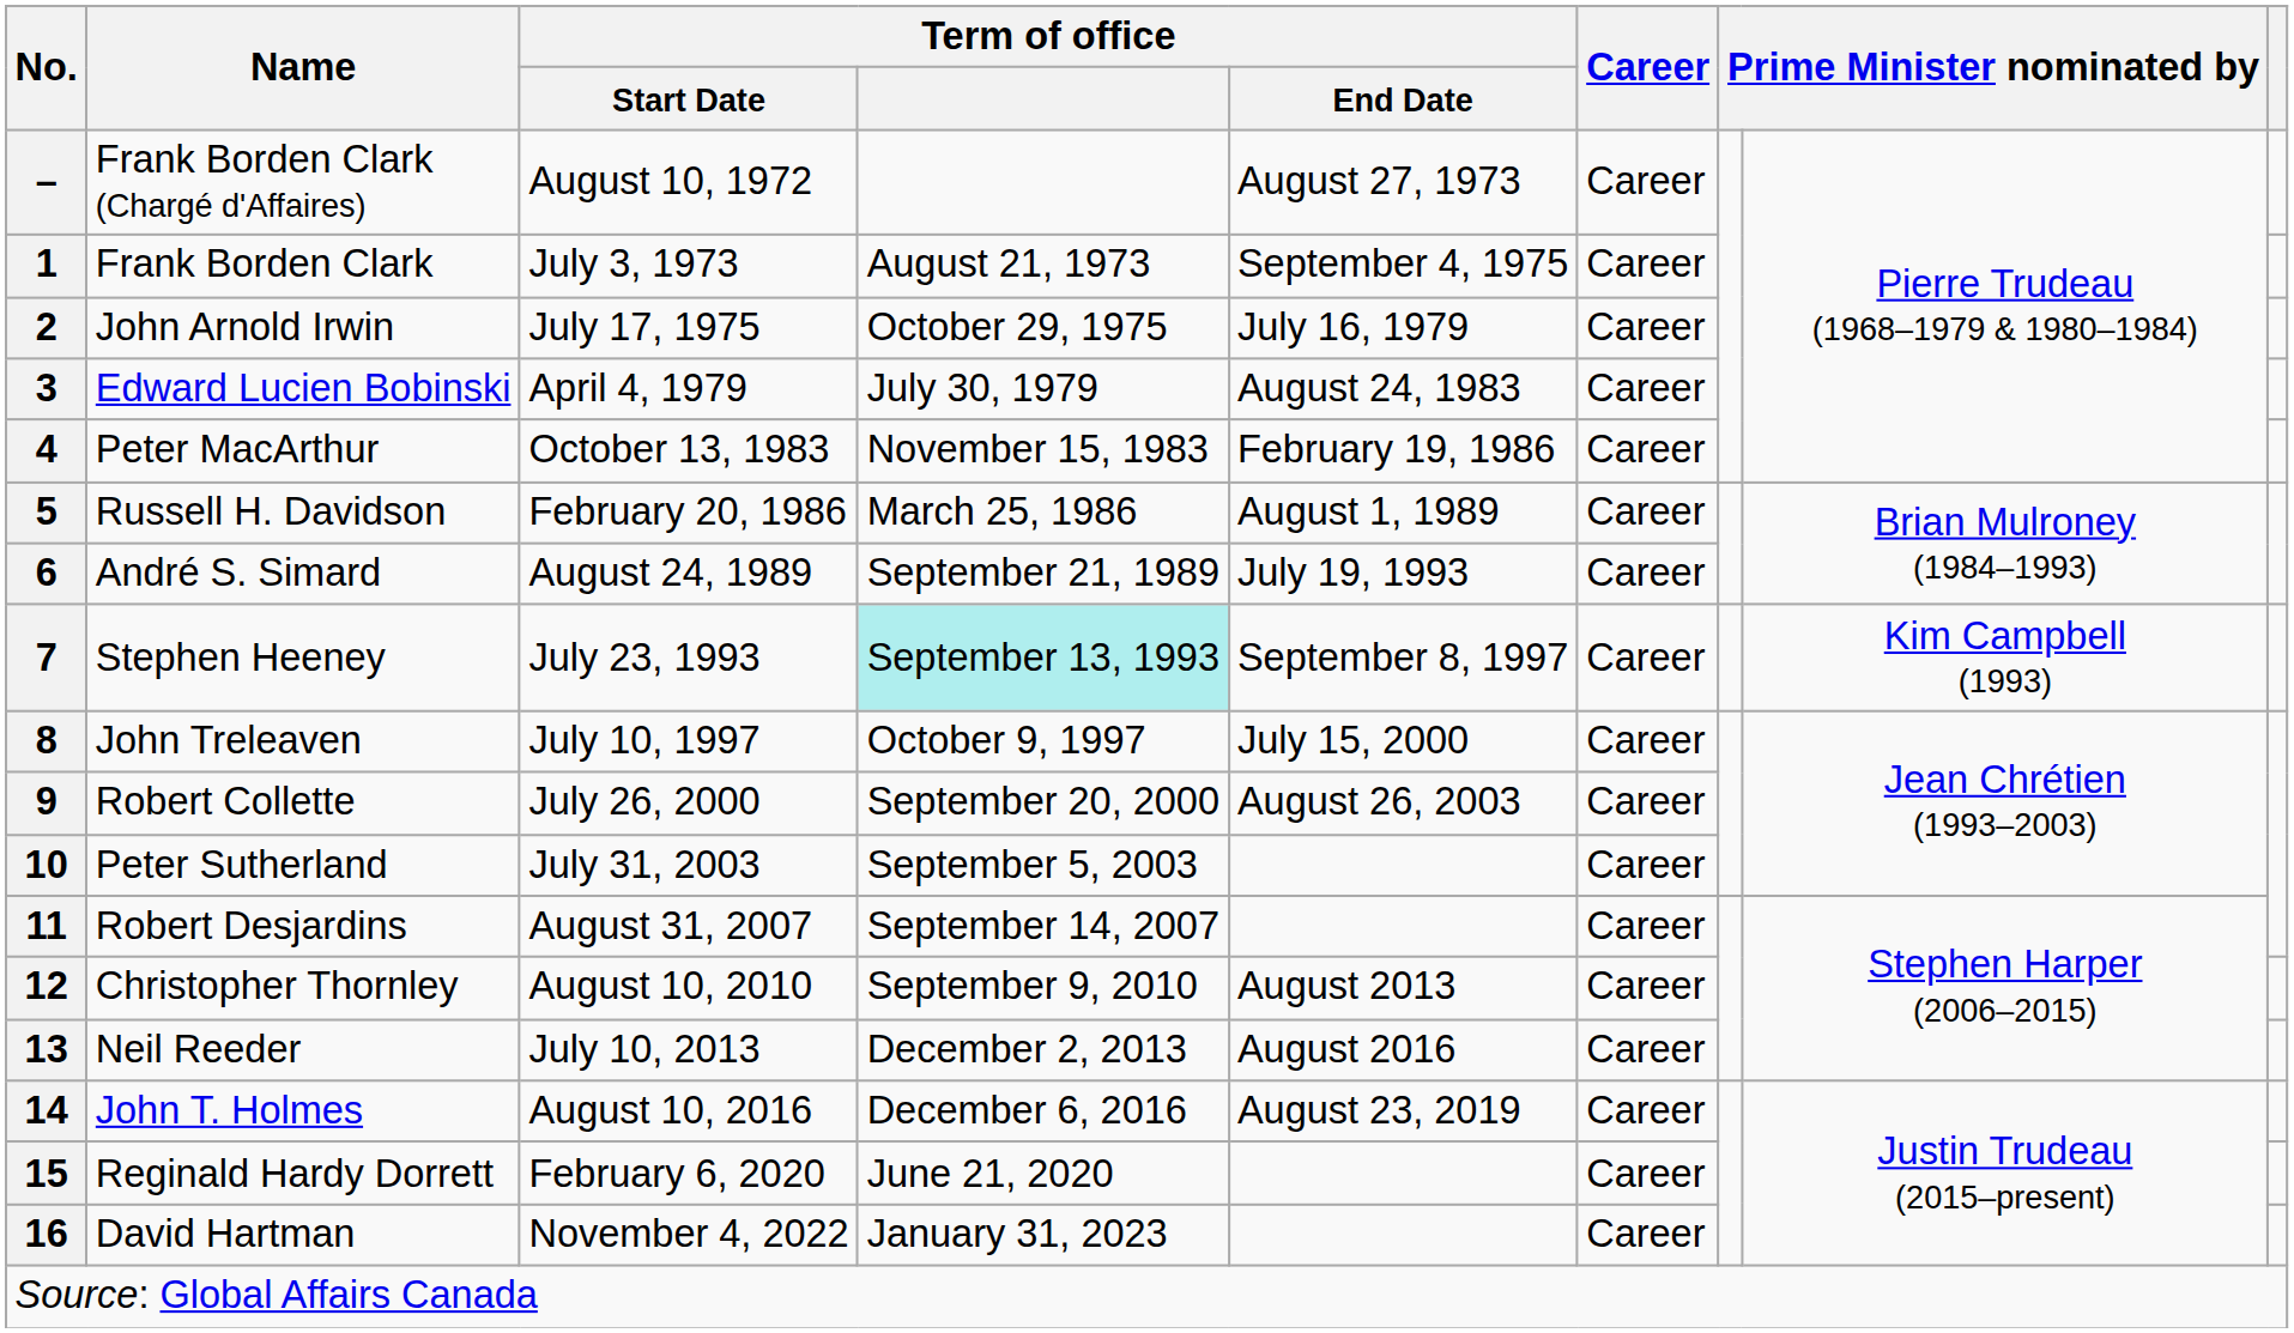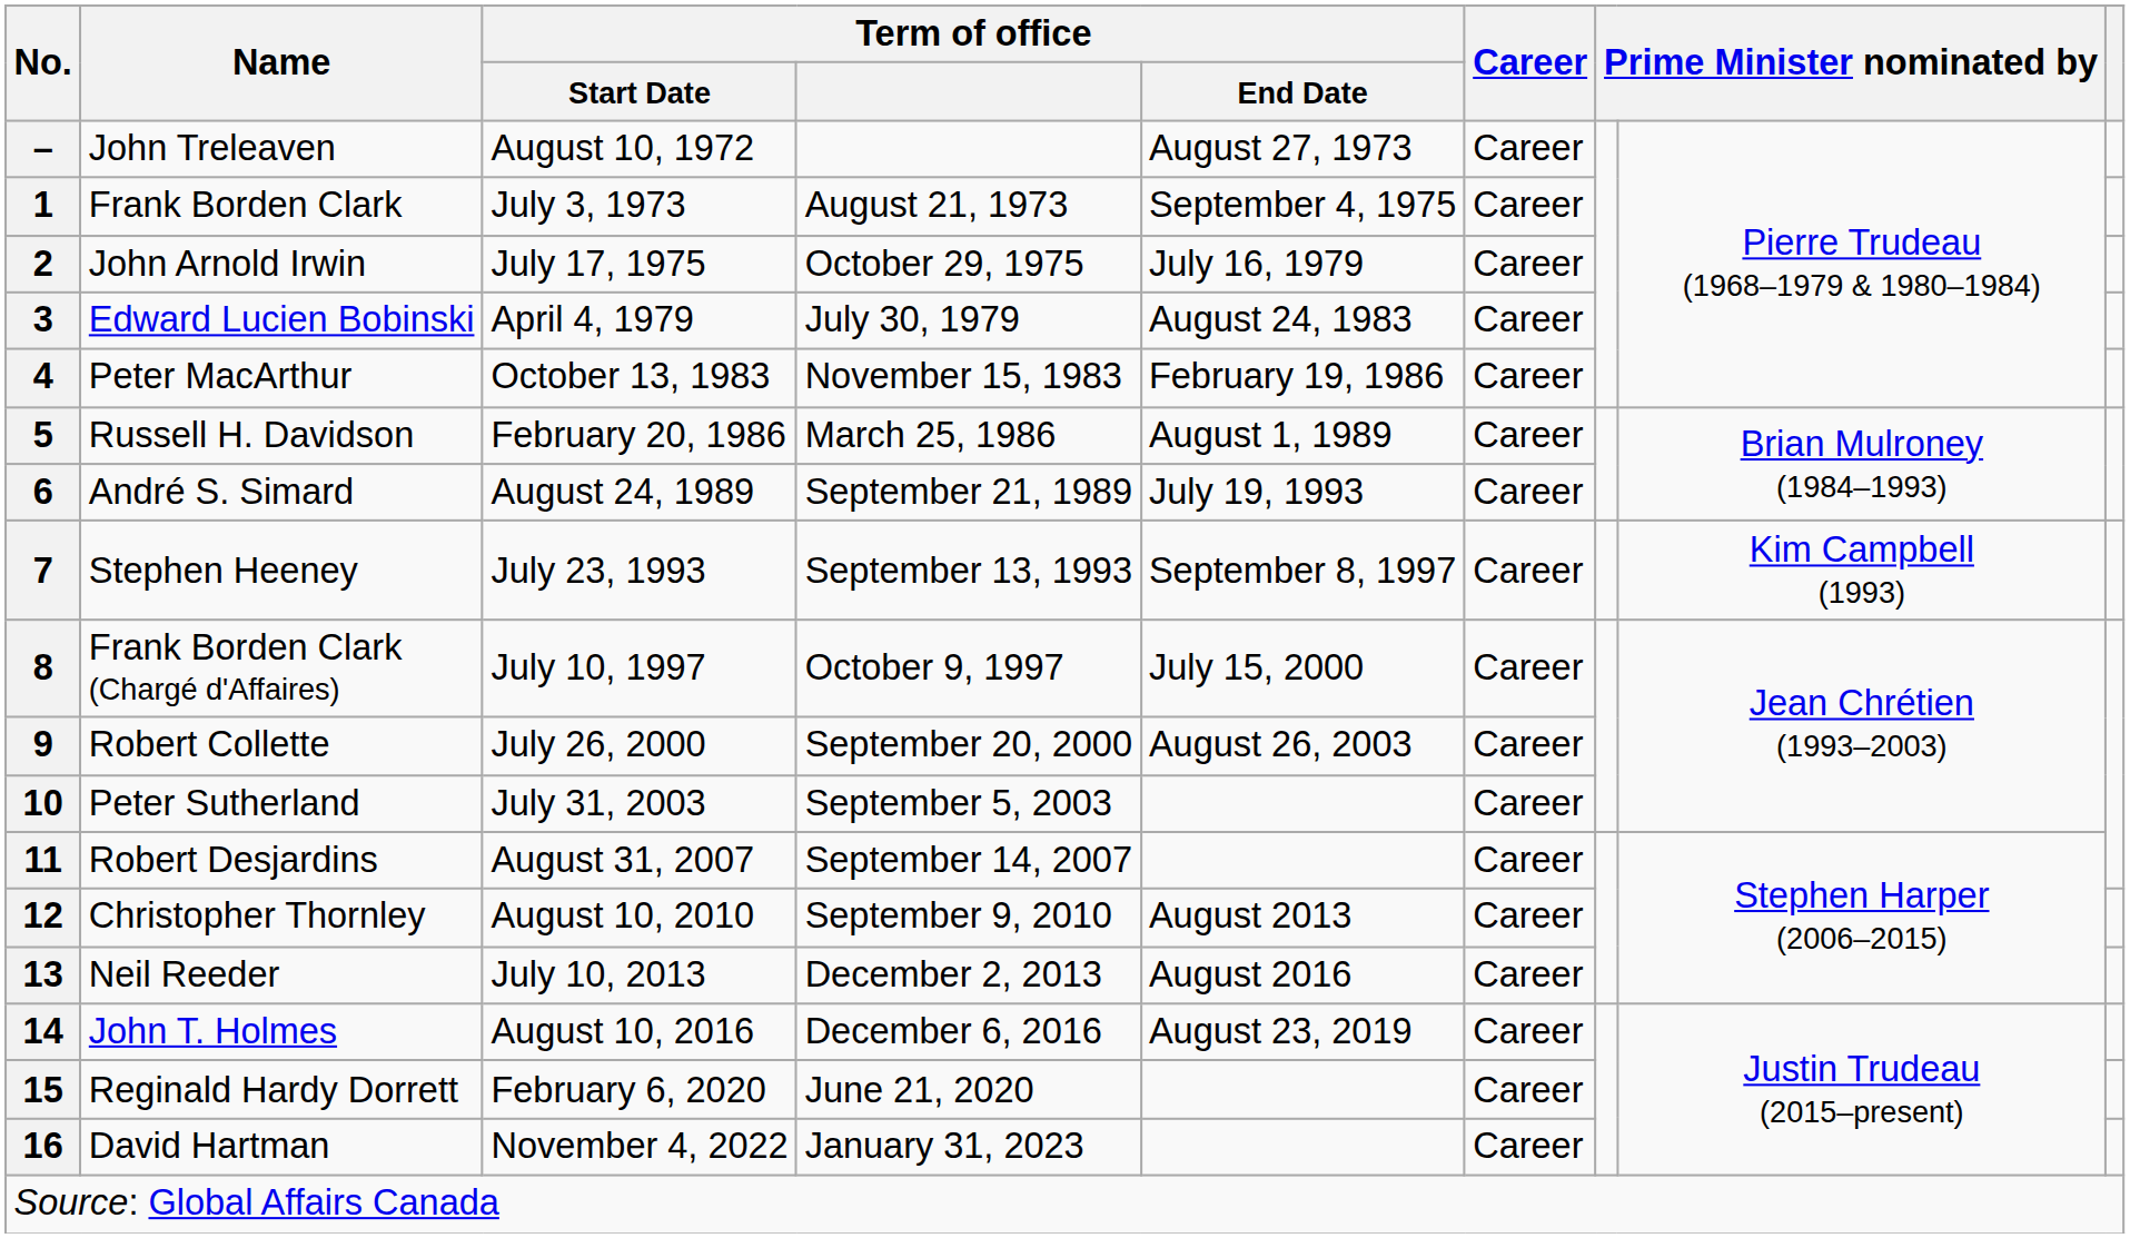– | Name: Frank Borden Clark (Chargé d'Affaires) -> John Treleaven
7 | Term of office: paleturquoise background -> no background
8 | Name: John Treleaven -> Frank Borden Clark (Chargé d'Affaires)
